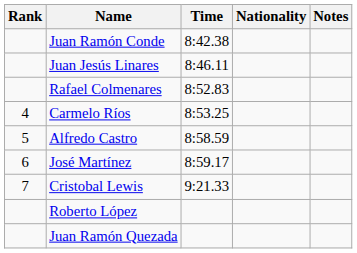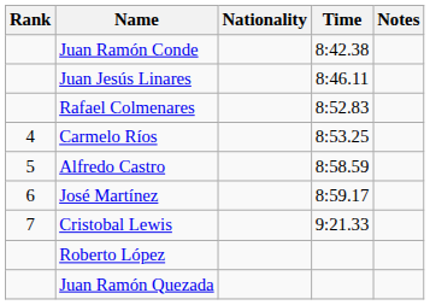columns swapped: Nationality <-> Time
